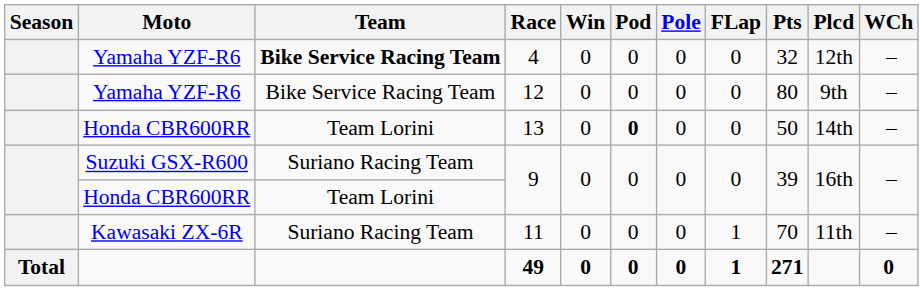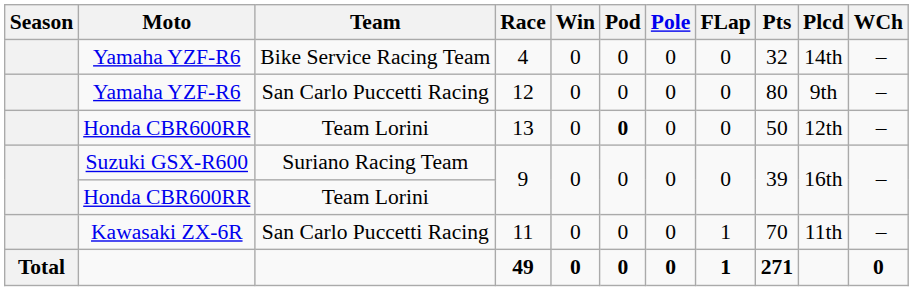4 | Team: bold -> normal
4 | Plcd: 12th -> 14th
12 | Team: Bike Service Racing Team -> San Carlo Puccetti Racing
13 | Plcd: 14th -> 12th
11 | Team: Suriano Racing Team -> San Carlo Puccetti Racing
